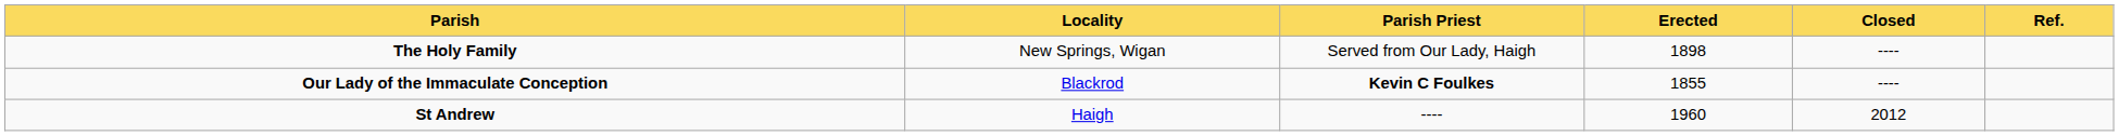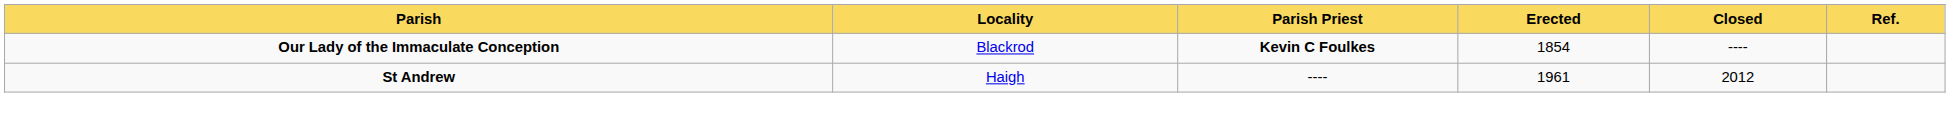- row: The Holy Family | New Springs, Wigan | Served from Our Lady, Haigh | 1898 | ----
Our Lady of the Immaculate Conception | Erected: 1855 -> 1854
St Andrew | Erected: 1960 -> 1961
